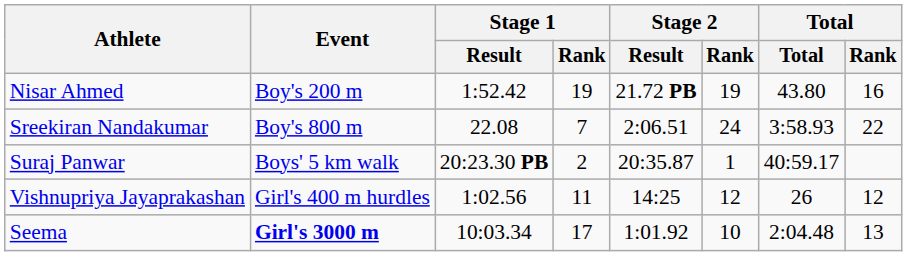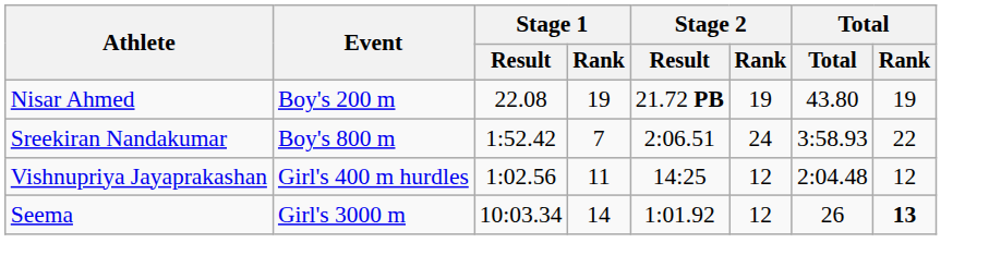Nisar Ahmed | Stage 1 / Result: 1:52.42 -> 22.08
Nisar Ahmed | Total / Rank: 16 -> 19
Sreekiran Nandakumar | Stage 1 / Result: 22.08 -> 1:52.42
- row: Suraj Panwar | Boys' 5 km walk | 20:23.30 PB | 2 | 20:35.87 | 1 | 40:59.17
Vishnupriya Jayaprakashan | Total: 26 -> 2:04.48
Seema | Event: bold -> normal
Seema | Stage 1 / Rank: 17 -> 14
Seema | Stage 2 / Rank: 10 -> 12
Seema | Total: 2:04.48 -> 26
Seema | Total / Rank: normal -> bold
